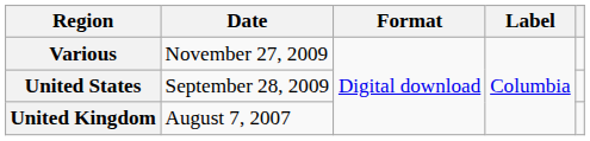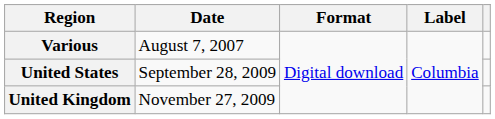Various | Date: November 27, 2009 -> August 7, 2007
United Kingdom | Date: August 7, 2007 -> November 27, 2009
